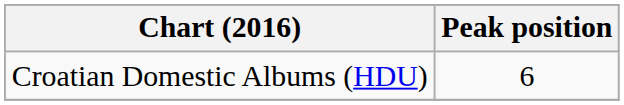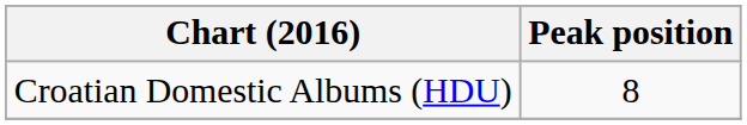Croatian Domestic Albums (HDU) | Peak position: 6 -> 8
